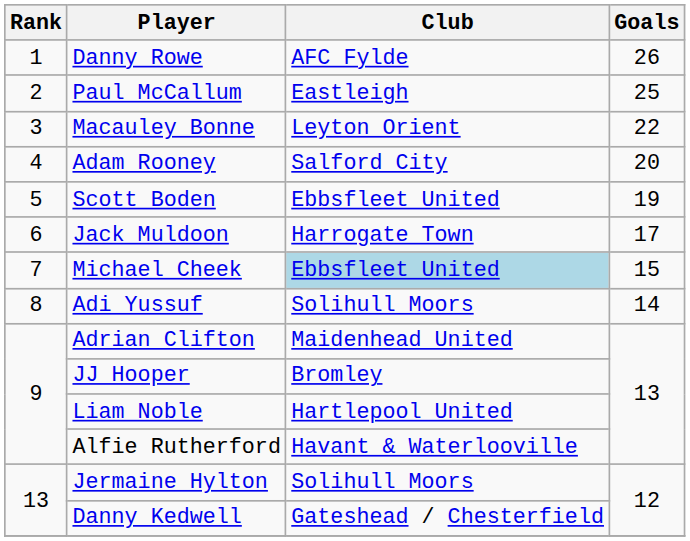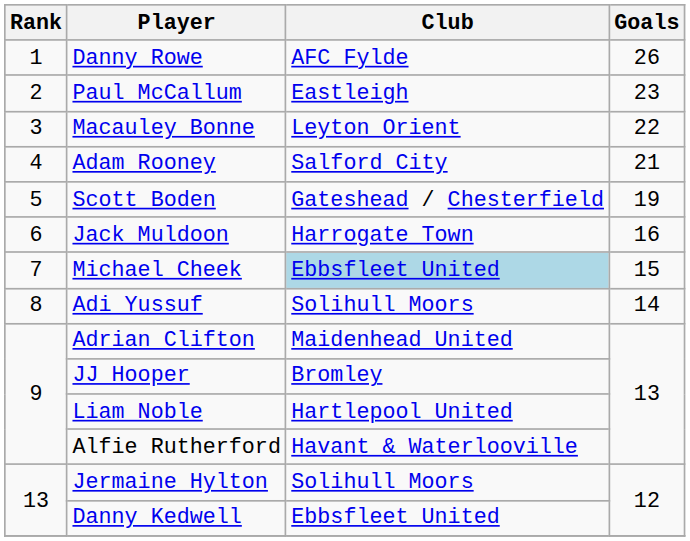Paul McCallum | Goals: 25 -> 23
Adam Rooney | Goals: 20 -> 21
Scott Boden | Club: Ebbsfleet United -> Gateshead / Chesterfield
Jack Muldoon | Goals: 17 -> 16
Danny Kedwell | Club: Gateshead / Chesterfield -> Ebbsfleet United
